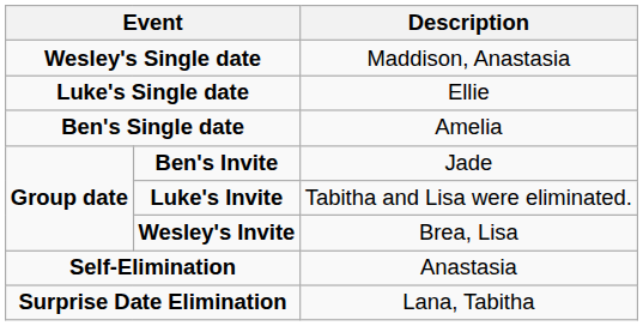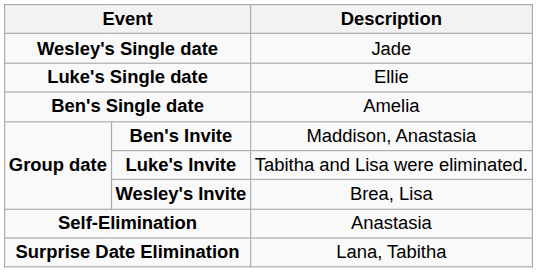Wesley's Single date | Description: Maddison, Anastasia -> Jade
Ben's Invite | Description: Jade -> Maddison, Anastasia
